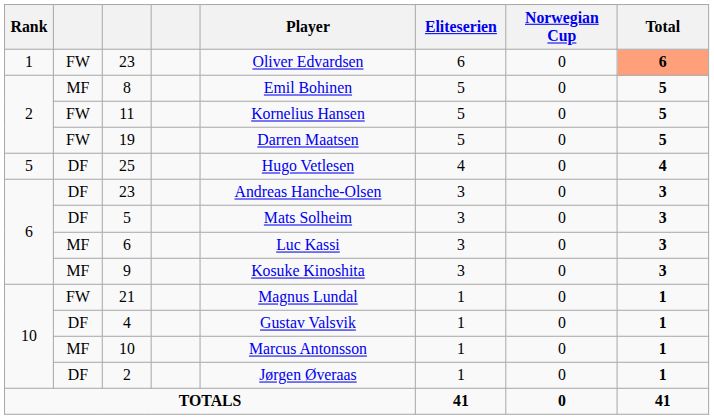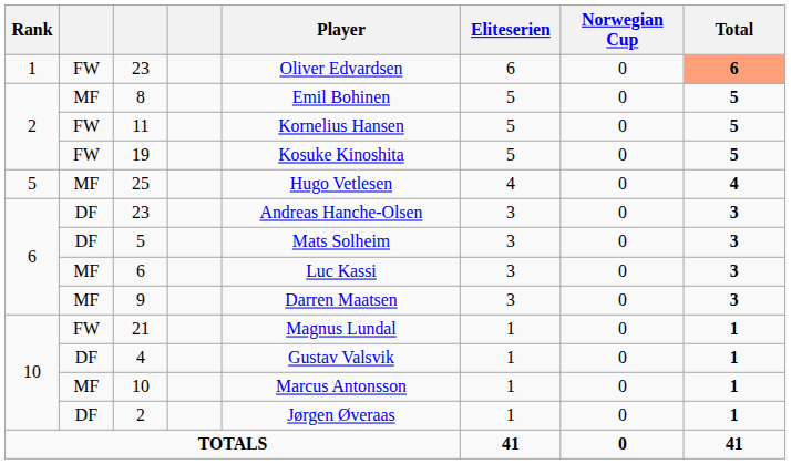19 | Player: Darren Maatsen -> Kosuke Kinoshita
25 | column 2: DF -> MF
9 | Player: Kosuke Kinoshita -> Darren Maatsen
